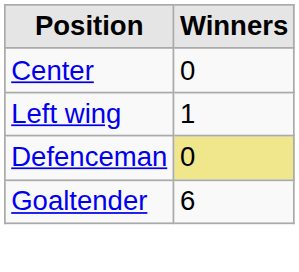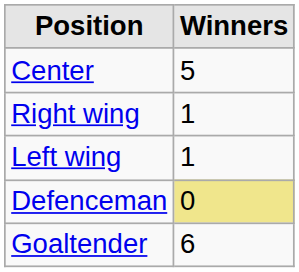Center | Winners: 0 -> 5
+ row: Right wing | 1
